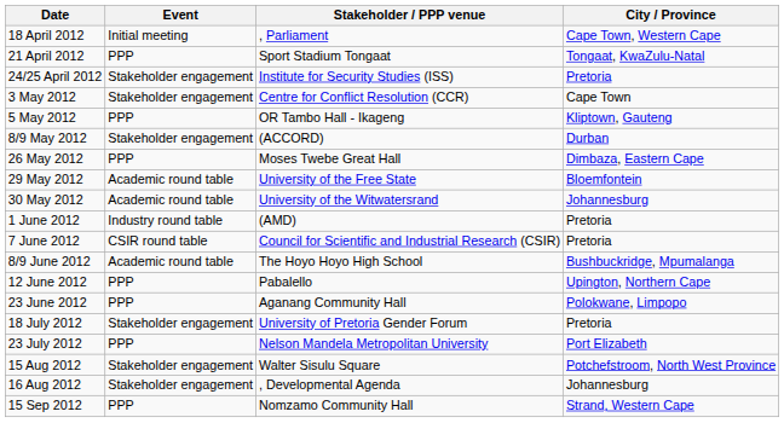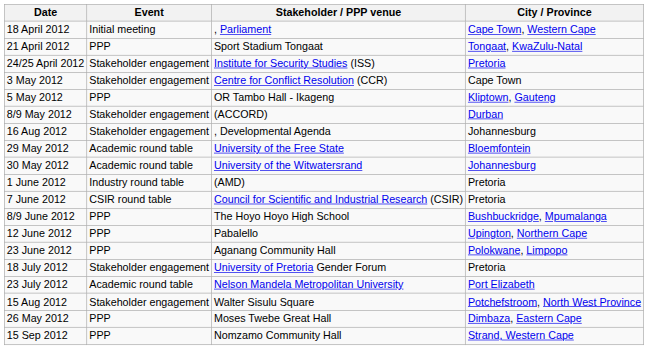rows swapped: 26 May 2012 <-> 16 Aug 2012
8/9 June 2012 | Event: Academic round table -> PPP
23 July 2012 | Event: PPP -> Academic round table
